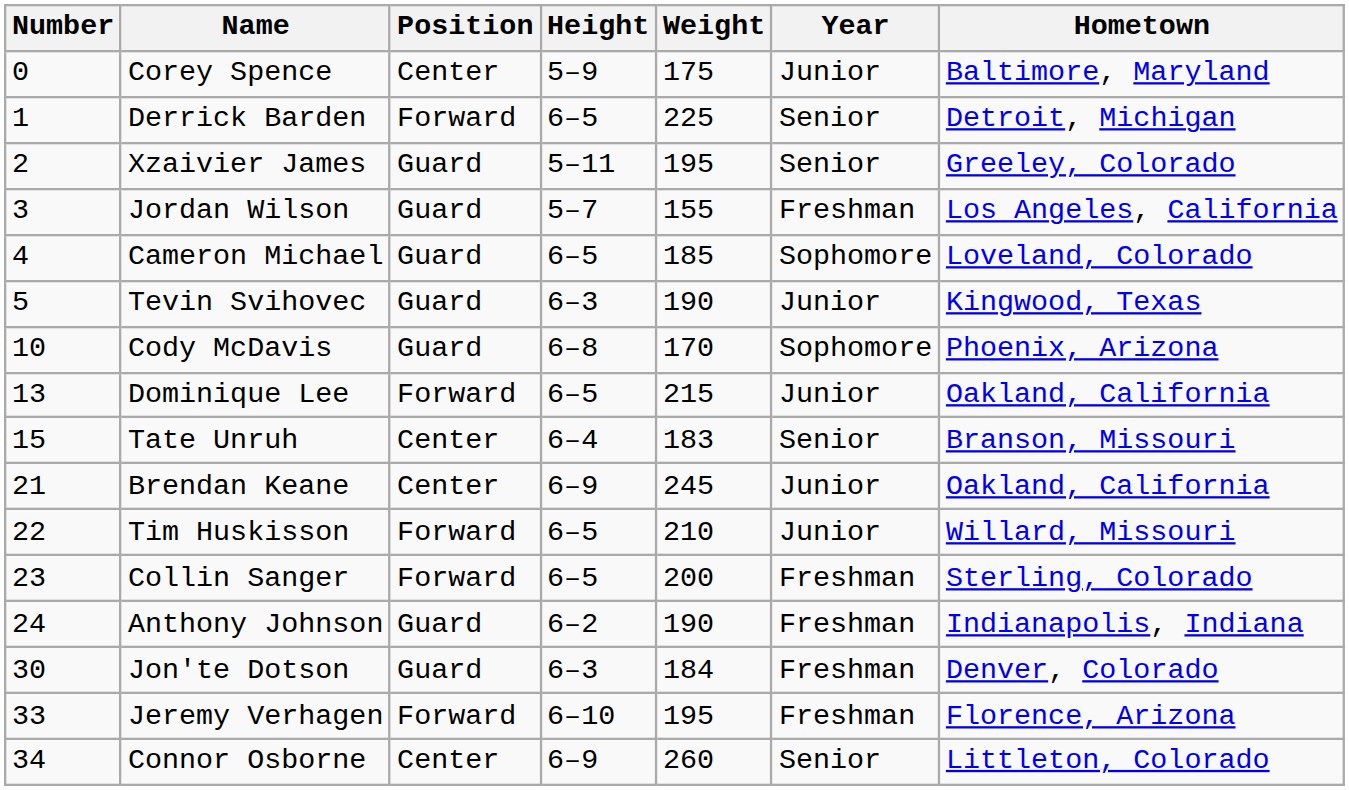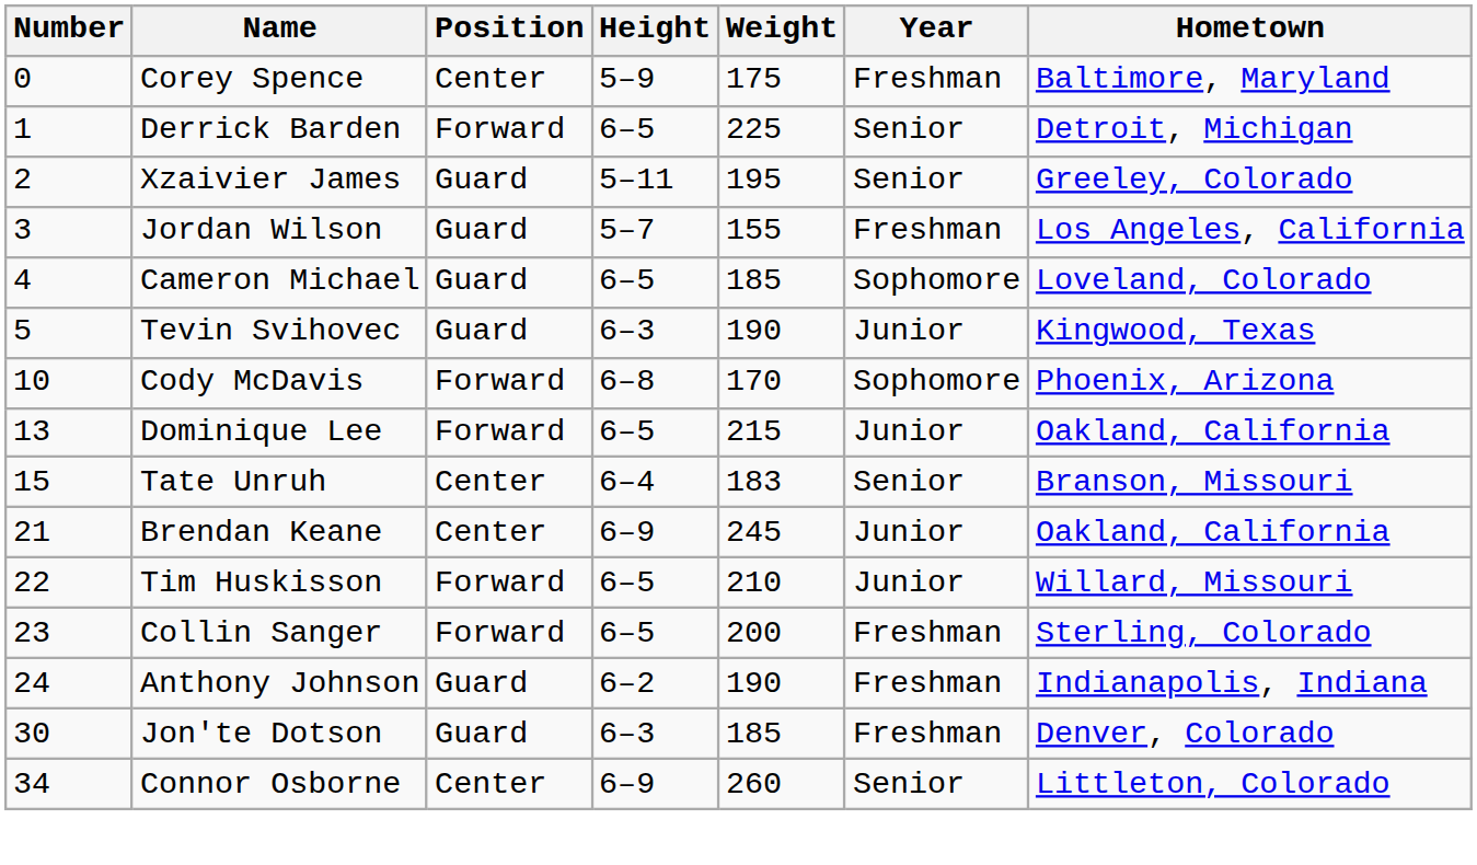Corey Spence | Year: Junior -> Freshman
Cody McDavis | Position: Guard -> Forward
Jon'te Dotson | Weight: 184 -> 185
- row: 33 | Jeremy Verhagen | Forward | 6–10 | 195 | Freshman | Florence, Arizona
